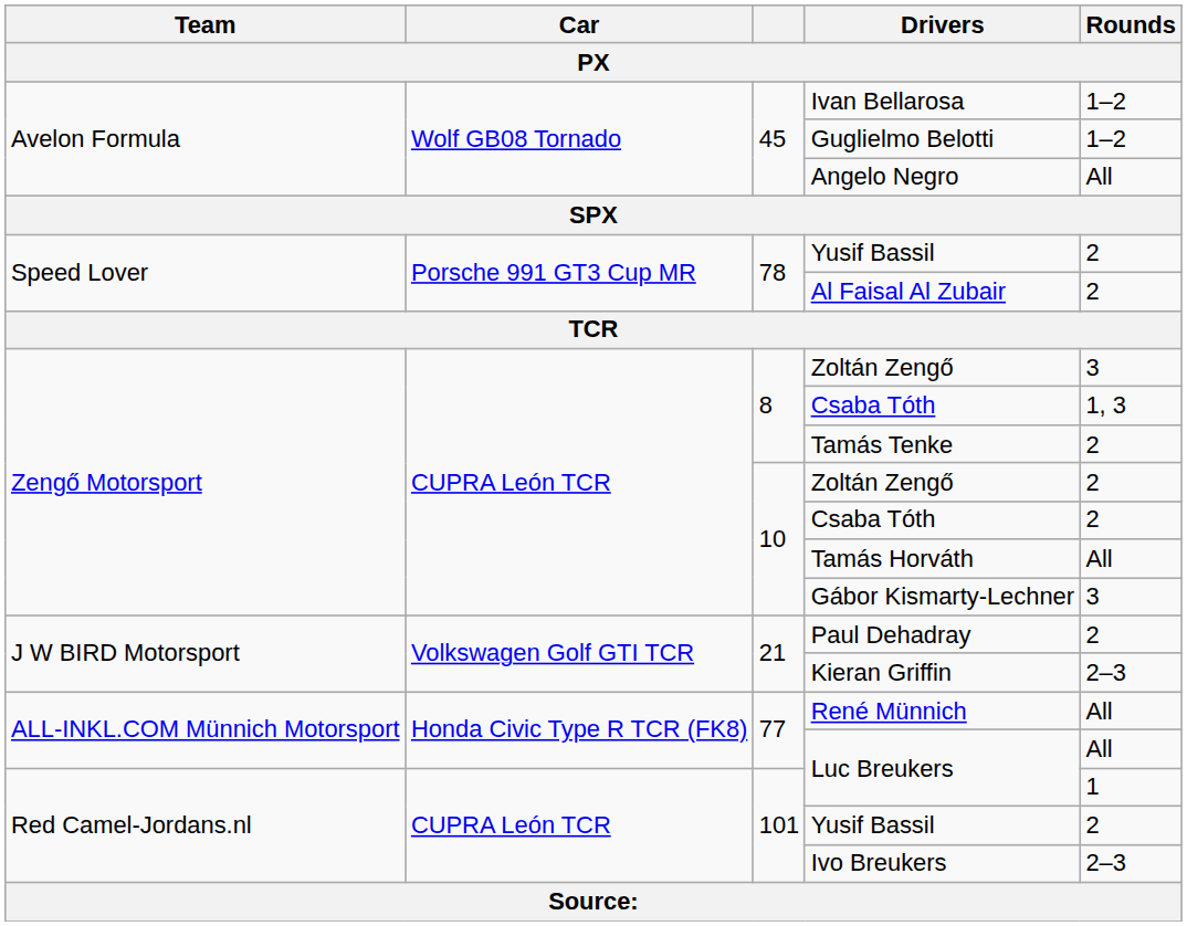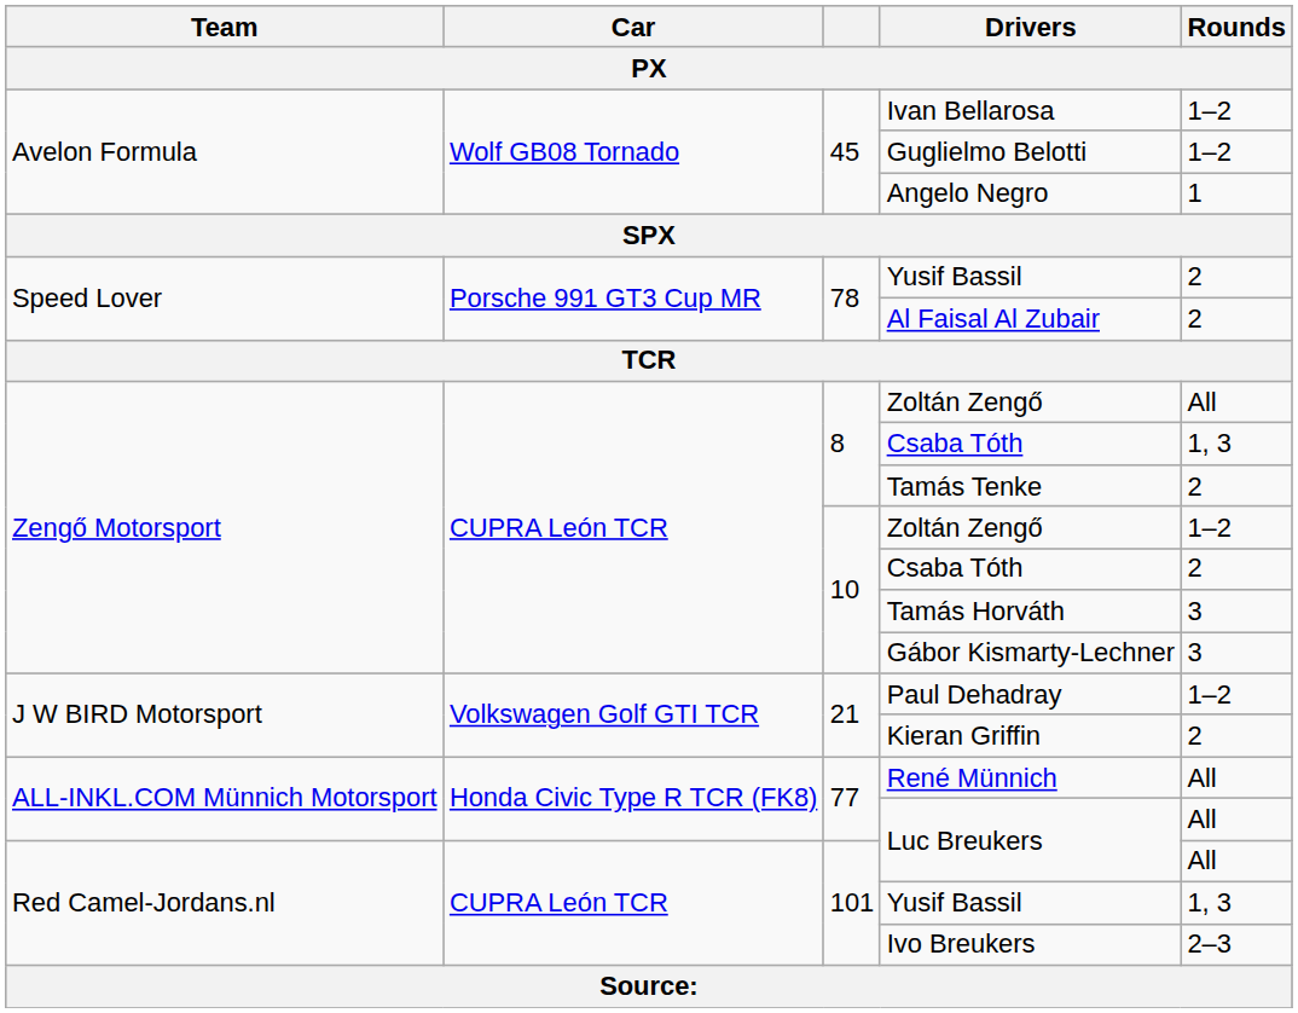Angelo Negro | Rounds / PX: All -> 1
8 / Zoltán Zengő | Rounds / PX: 3 -> All
10 / Zoltán Zengő | Rounds / PX: 2 -> 1–2
Tamás Horváth | Rounds / PX: All -> 3
Paul Dehadray | Rounds / PX: 2 -> 1–2
Kieran Griffin | Rounds / PX: 2–3 -> 2
101 / Luc Breukers | Rounds / PX: 1 -> All
101 / Yusif Bassil | Rounds / PX: 2 -> 1, 3
